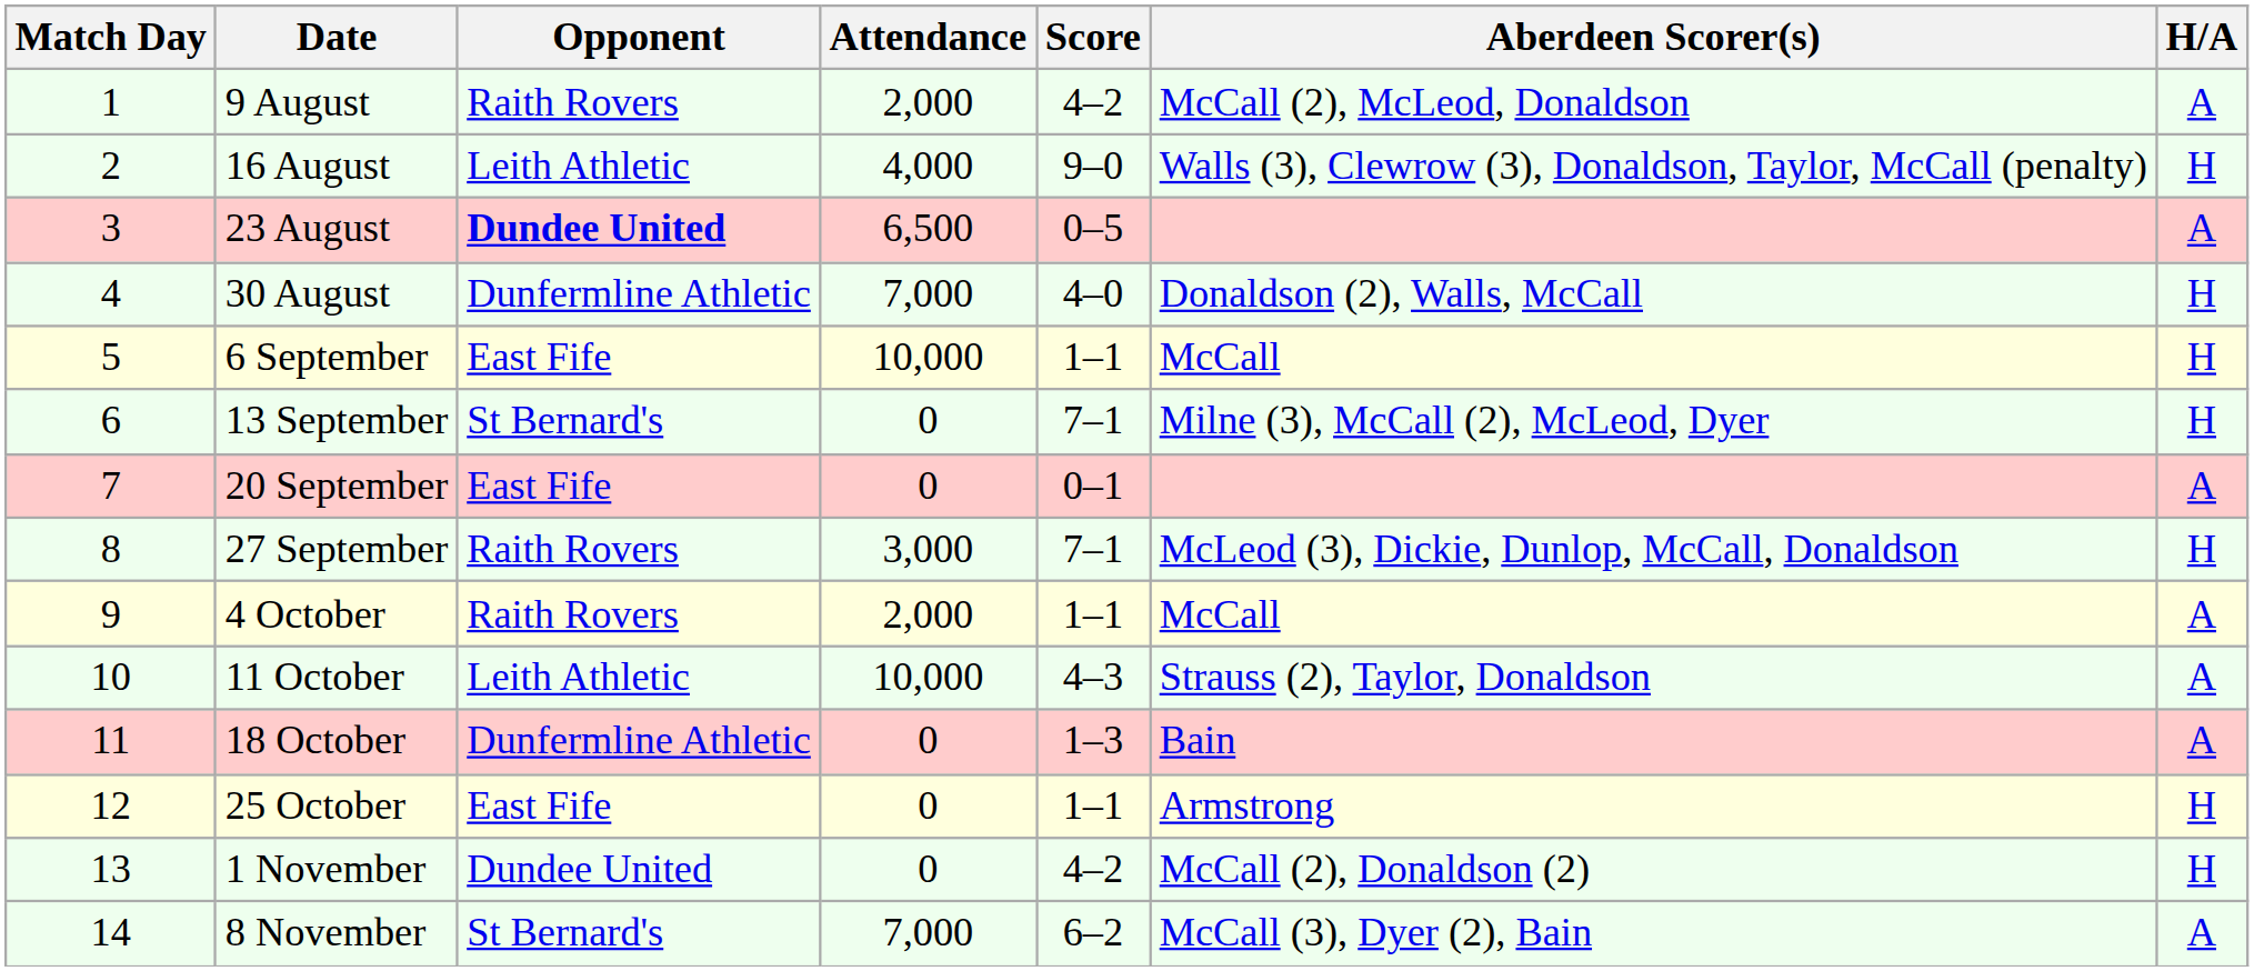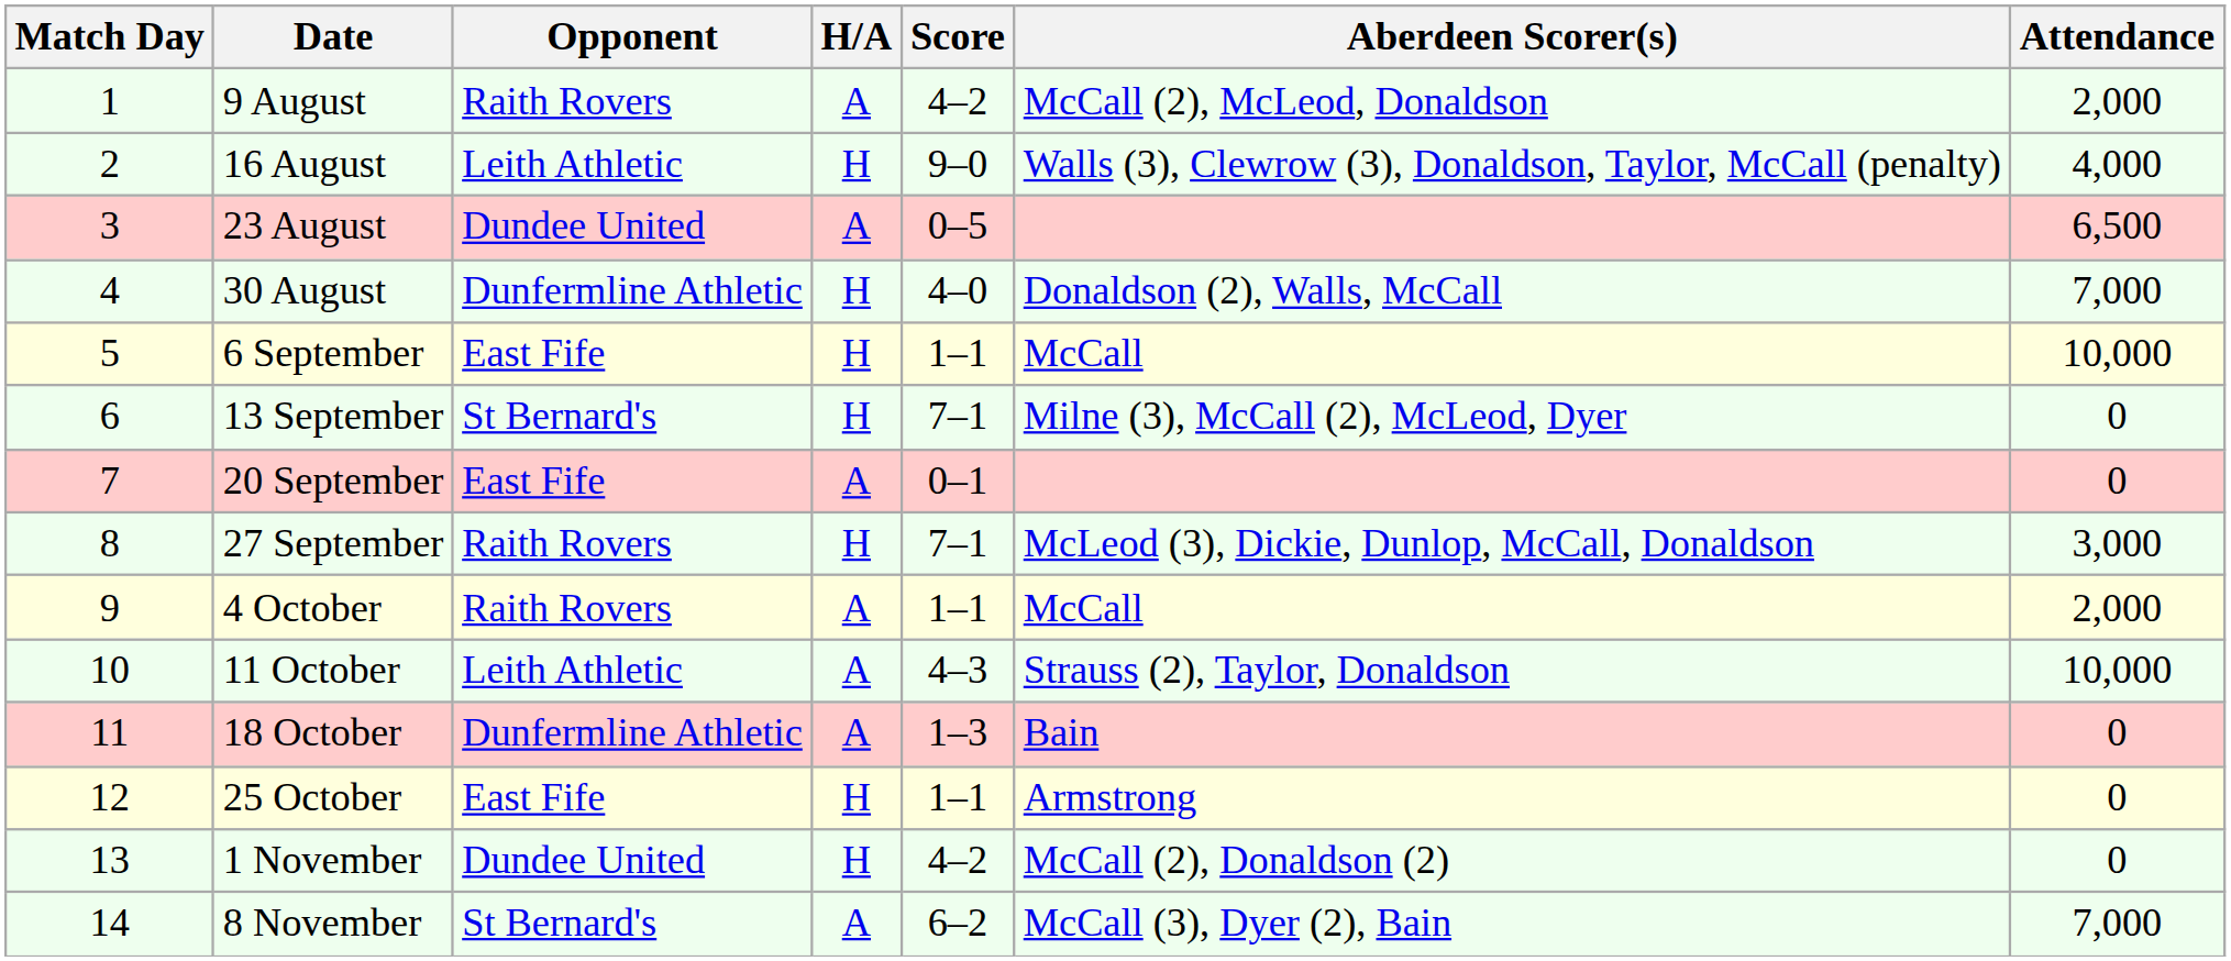columns swapped: H/A <-> Attendance
23 August | Opponent: bold -> normal
